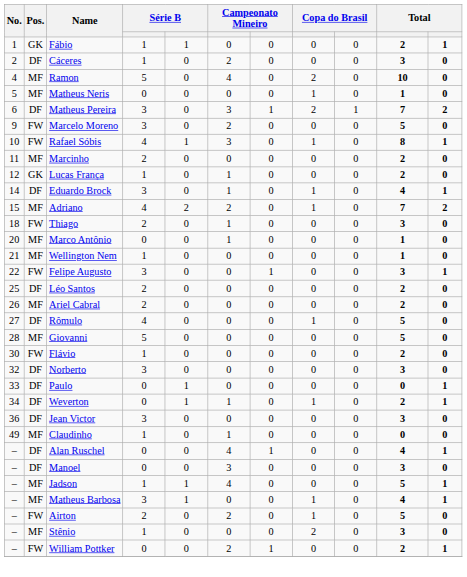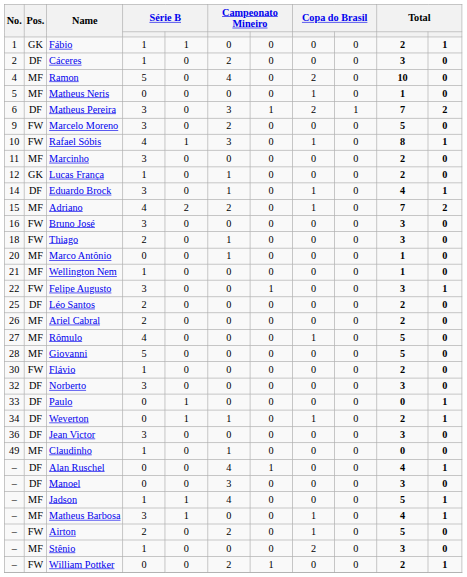Marcinho | column 4: 2 -> 3
+ row: 16 | FW | Bruno José | 3 | 0 | 0 | 0 | 0 | 0 | 3 | 0
Rômulo | Pos.: DF -> MF
